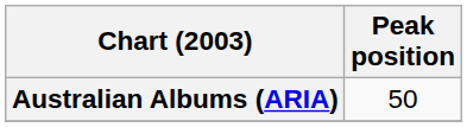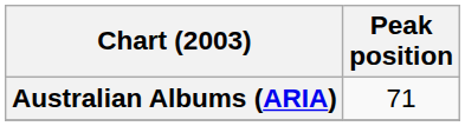Australian Albums (ARIA) | Peak position: 50 -> 71
